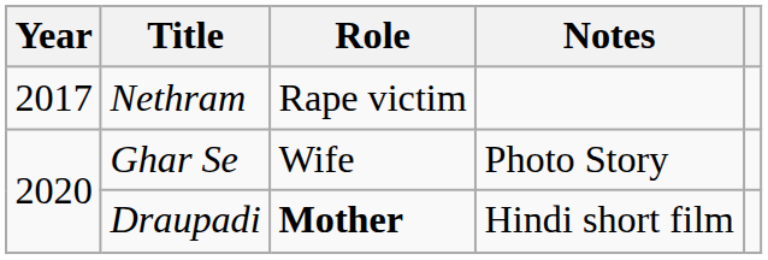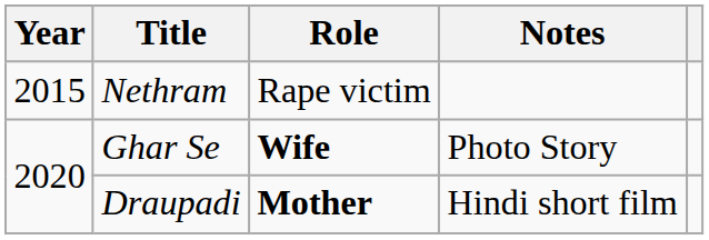Nethram | Year: 2017 -> 2015
Ghar Se | Role: normal -> bold
